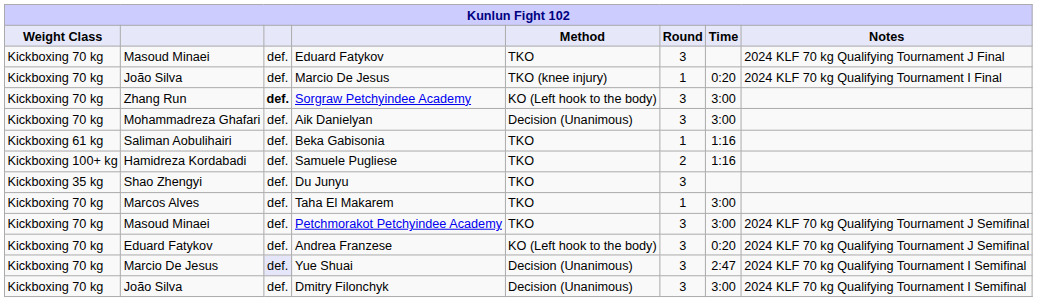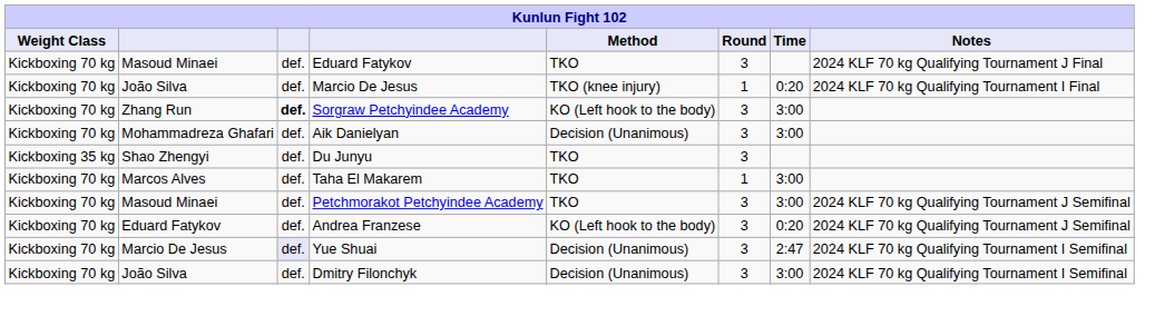- row: Kickboxing 61 kg | Saliman Aobulihairi | def. | Beka Gabisonia | TKO | 1 | 1:16
- row: Kickboxing 100+ kg | Hamidreza Kordabadi | def. | Samuele Pugliese | TKO | 2 | 1:16
